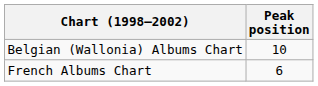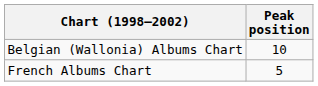French Albums Chart | Peak position: 6 -> 5
